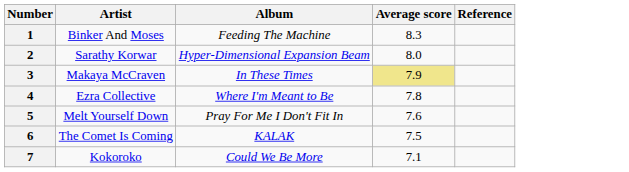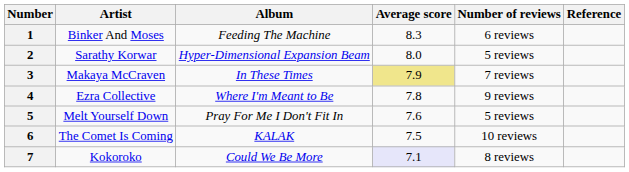+ column: Number of reviews | 6 reviews | 5 reviews | 7 reviews | 9 reviews | 5 reviews | 10 reviews | 8 reviews
7 | Average score: no background -> lavender background
